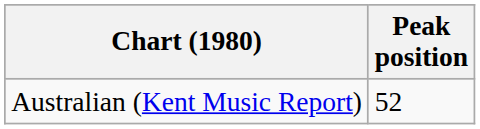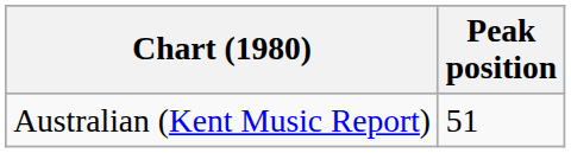Australian (Kent Music Report) | Peak position: 52 -> 51
